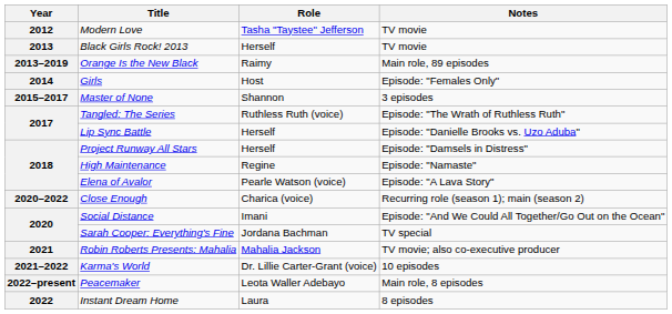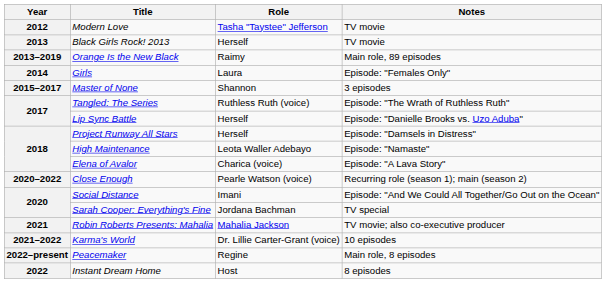Girls | Role: Host -> Laura
High Maintenance | Role: Regine -> Leota Waller Adebayo
Elena of Avalor | Role: Pearle Watson (voice) -> Charica (voice)
Close Enough | Role: Charica (voice) -> Pearle Watson (voice)
Peacemaker | Role: Leota Waller Adebayo -> Regine
Instant Dream Home | Role: Laura -> Host
